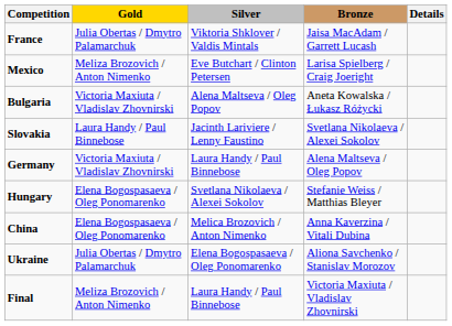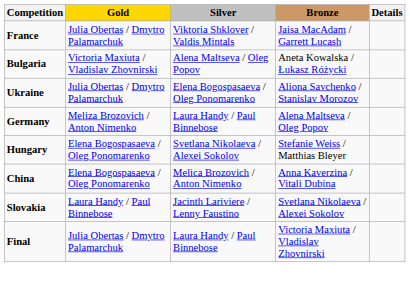- row: Mexico | Meliza Brozovich / Anton Nimenko | Eve Butchart / Clinton Petersen | Larisa Spielberg / Craig Joeright
rows swapped: Ukraine <-> Slovakia
Germany | Gold: Victoria Maxiuta / Vladislav Zhovnirski -> Meliza Brozovich / Anton Nimenko
Final | Gold: Meliza Brozovich / Anton Nimenko -> Julia Obertas / Dmytro Palamarchuk
